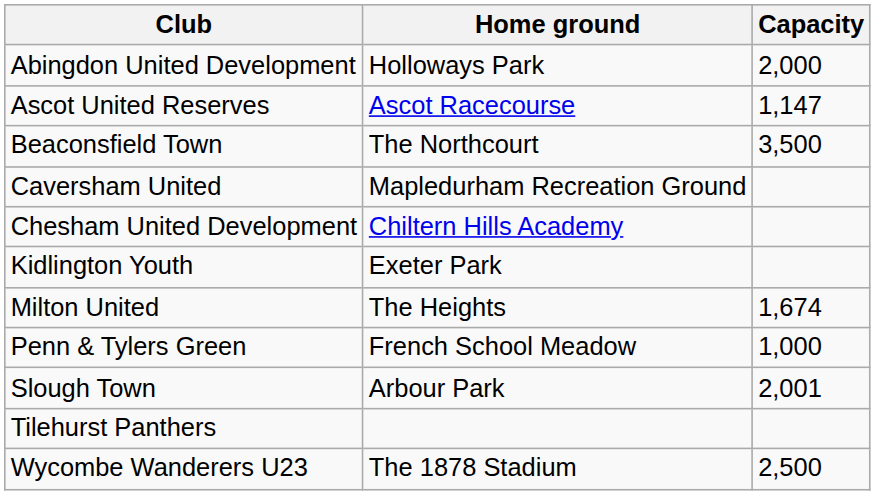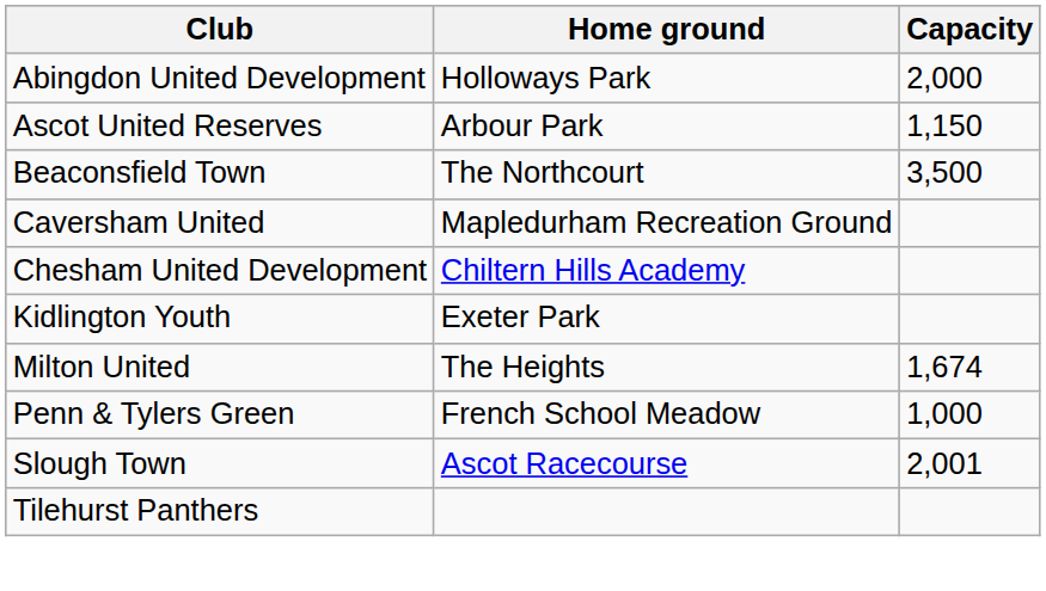Ascot United Reserves | Home ground: Ascot Racecourse -> Arbour Park
Ascot United Reserves | Capacity: 1,147 -> 1,150
Slough Town | Home ground: Arbour Park -> Ascot Racecourse
- row: Wycombe Wanderers U23 | The 1878 Stadium | 2,500
